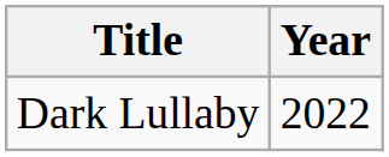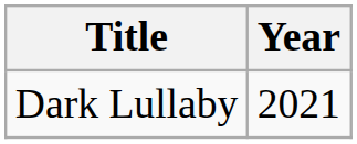Dark Lullaby | Year: 2022 -> 2021
